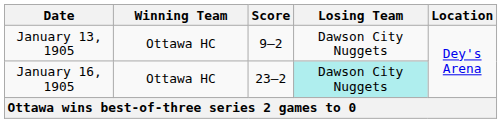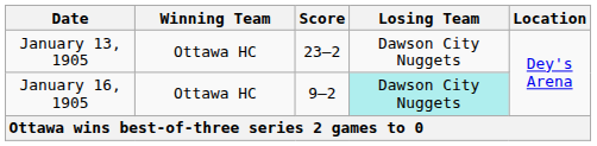January 13, 1905 | Score: 9–2 -> 23–2
January 16, 1905 | Score: 23–2 -> 9–2
